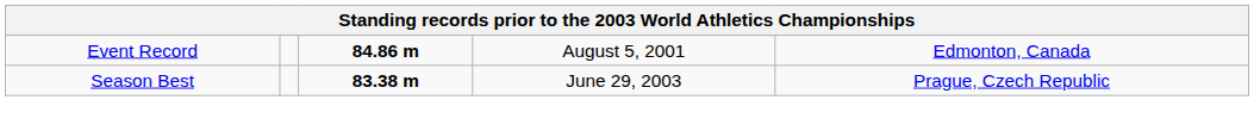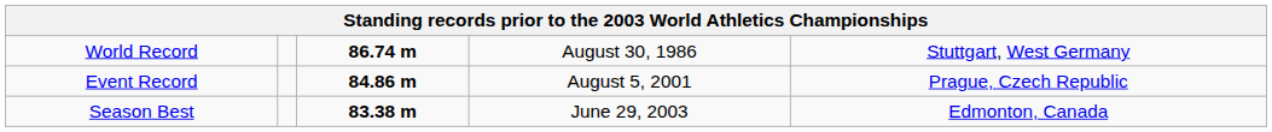+ row: World Record | 86.74 m | August 30, 1986 | Stuttgart, West Germany
Event Record | column 5: Edmonton, Canada -> Prague, Czech Republic
Season Best | column 5: Prague, Czech Republic -> Edmonton, Canada
